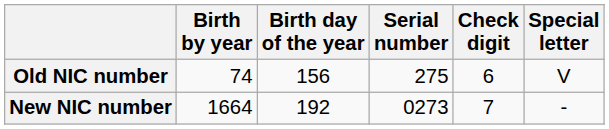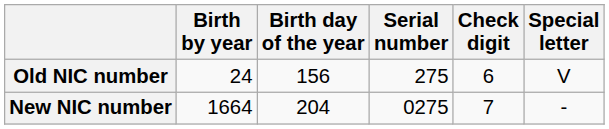Old NIC number | Birth by year: 74 -> 24
New NIC number | Birth day of the year: 192 -> 204
New NIC number | Serial number: 0273 -> 0275
